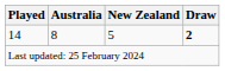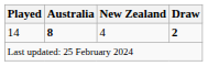14 | Australia: normal -> bold
14 | New Zealand: 5 -> 4
